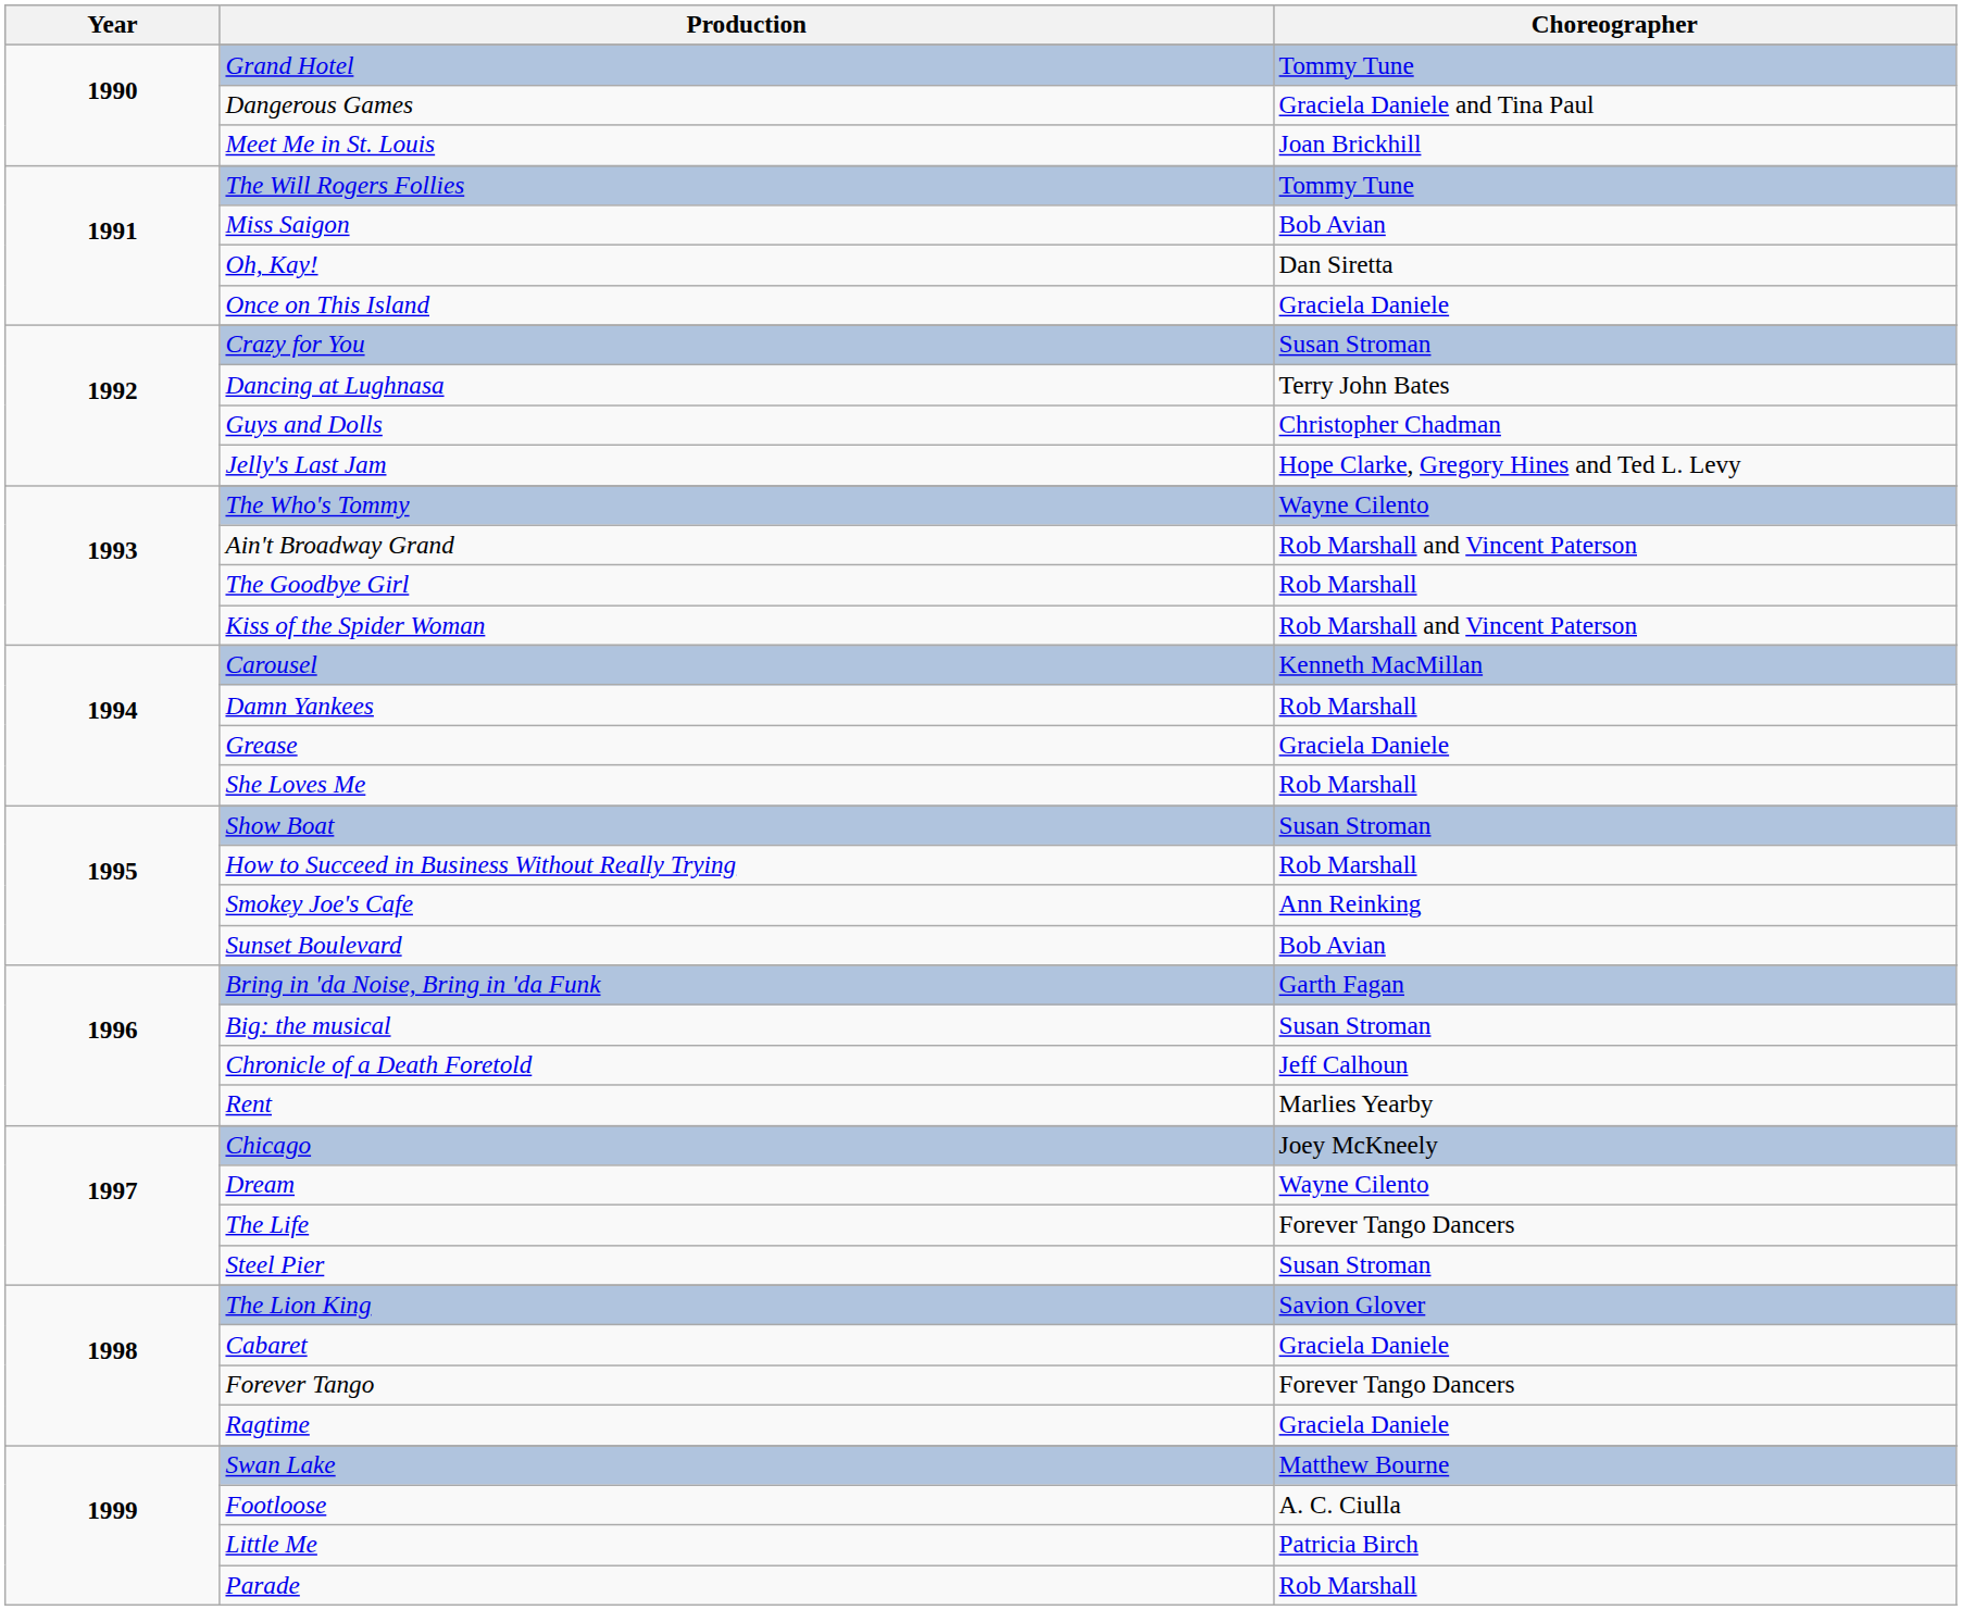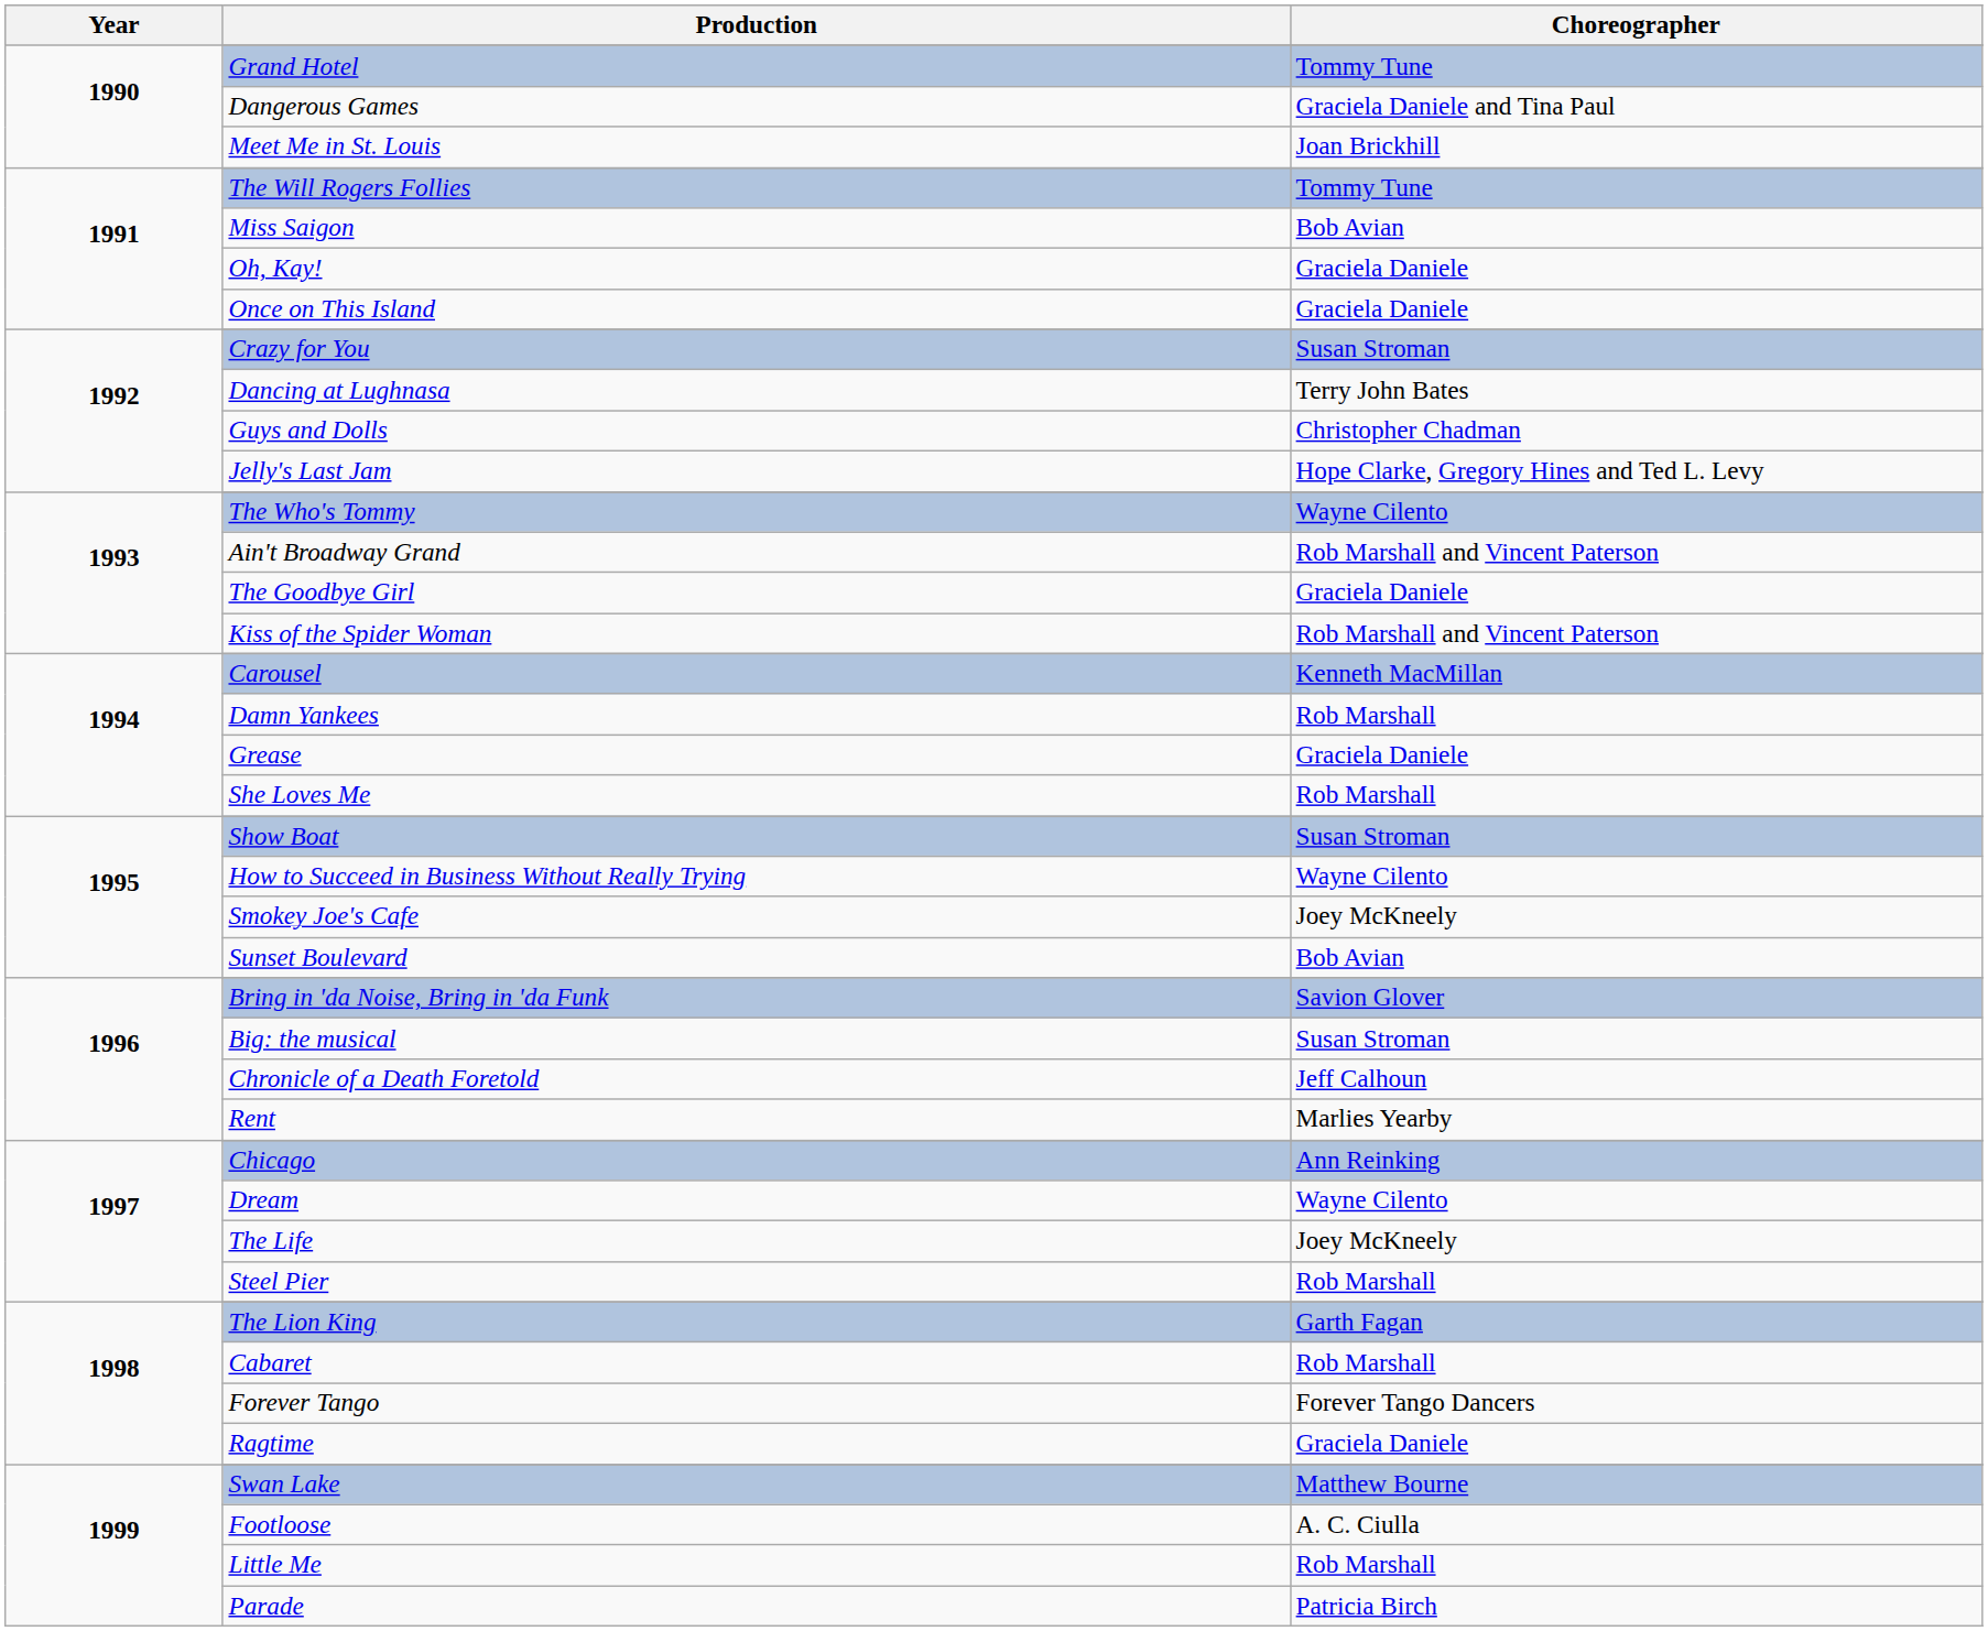Oh, Kay! | Choreographer: Dan Siretta -> Graciela Daniele
The Goodbye Girl | Choreographer: Rob Marshall -> Graciela Daniele
How to Succeed in Business Without Really Trying | Choreographer: Rob Marshall -> Wayne Cilento
Smokey Joe's Cafe | Choreographer: Ann Reinking -> Joey McKneely
Bring in 'da Noise, Bring in 'da Funk | Choreographer: Garth Fagan -> Savion Glover
Chicago | Choreographer: Joey McKneely -> Ann Reinking
The Life | Choreographer: Forever Tango Dancers -> Joey McKneely
Steel Pier | Choreographer: Susan Stroman -> Rob Marshall
The Lion King | Choreographer: Savion Glover -> Garth Fagan
Cabaret | Choreographer: Graciela Daniele -> Rob Marshall
Little Me | Choreographer: Patricia Birch -> Rob Marshall
Parade | Choreographer: Rob Marshall -> Patricia Birch
